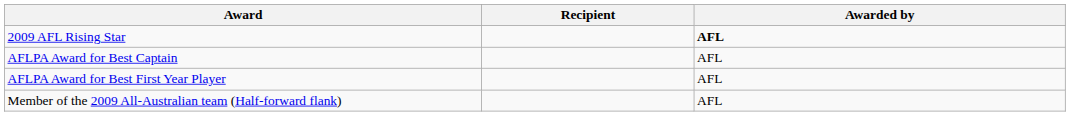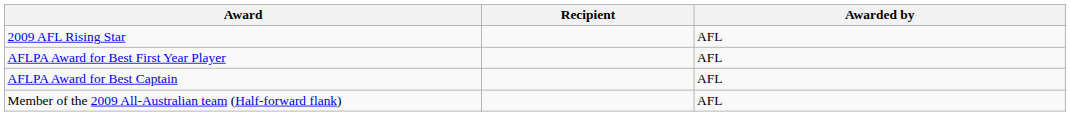2009 AFL Rising Star | Awarded by: bold -> normal
rows swapped: AFLPA Award for Best First Year Player <-> AFLPA Award for Best Captain
